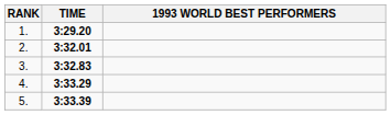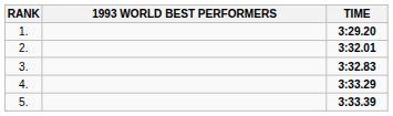columns swapped: 1993 WORLD BEST PERFORMERS <-> TIME
